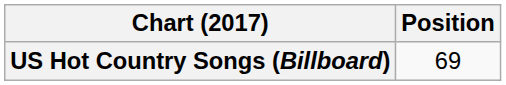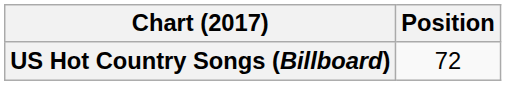US Hot Country Songs (Billboard) | Position: 69 -> 72
